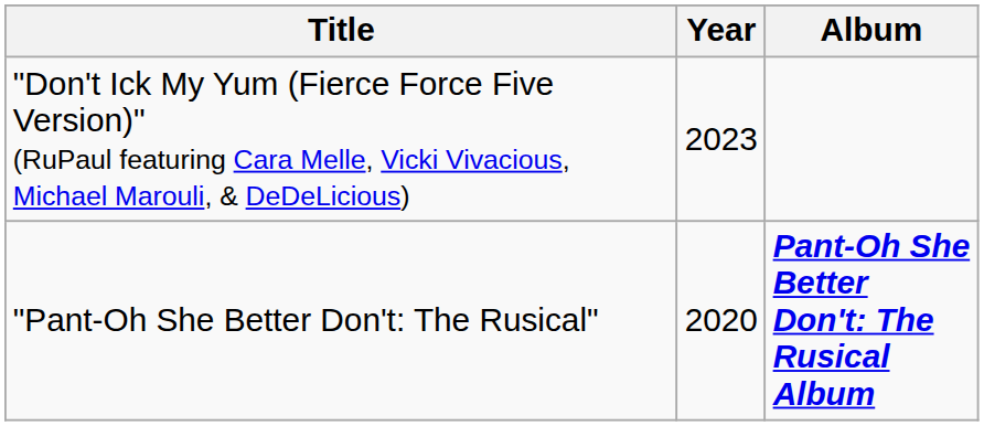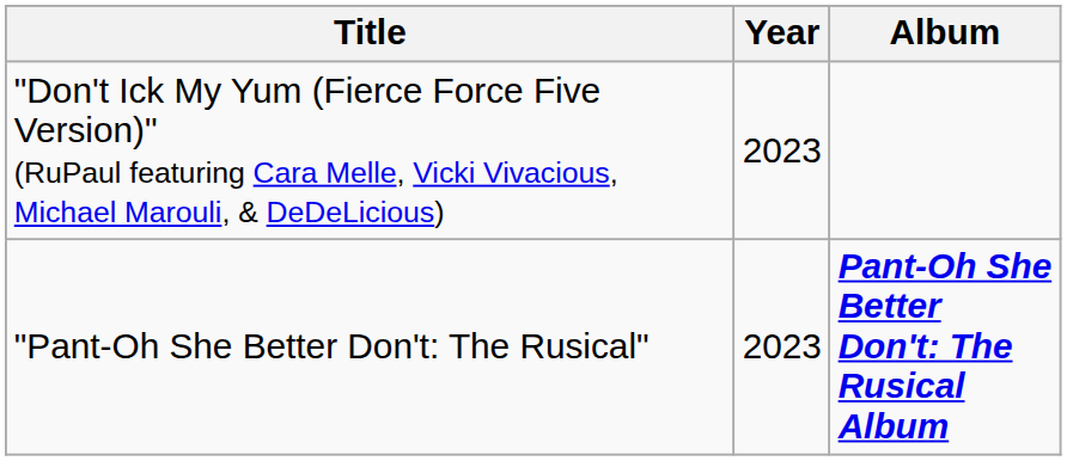"Pant-Oh She Better Don't: The Rusical" | Year: 2020 -> 2023
